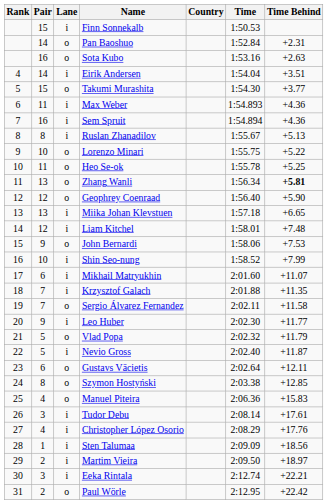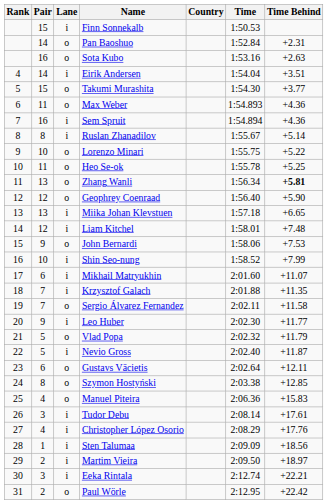Max Weber | Lane: i -> o
Ruslan Zhanadilov | Time Behind: +5.13 -> +5.14
